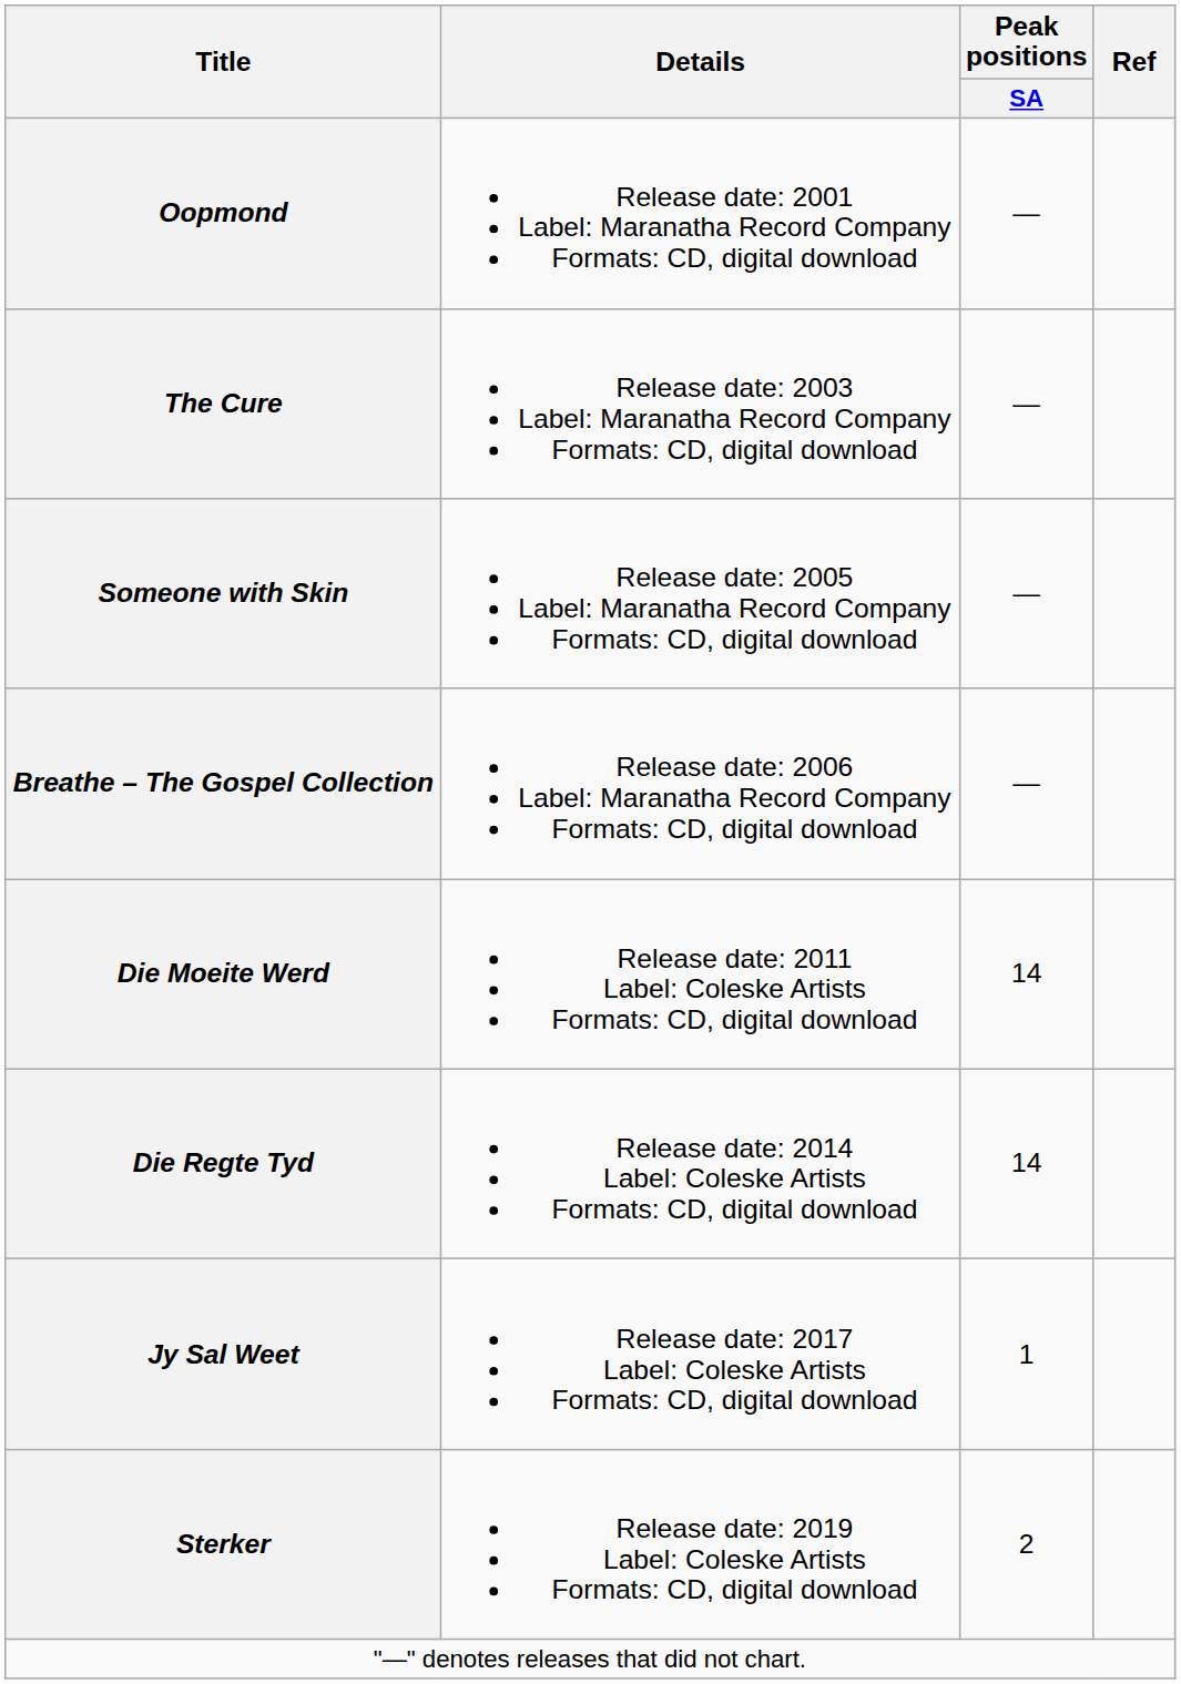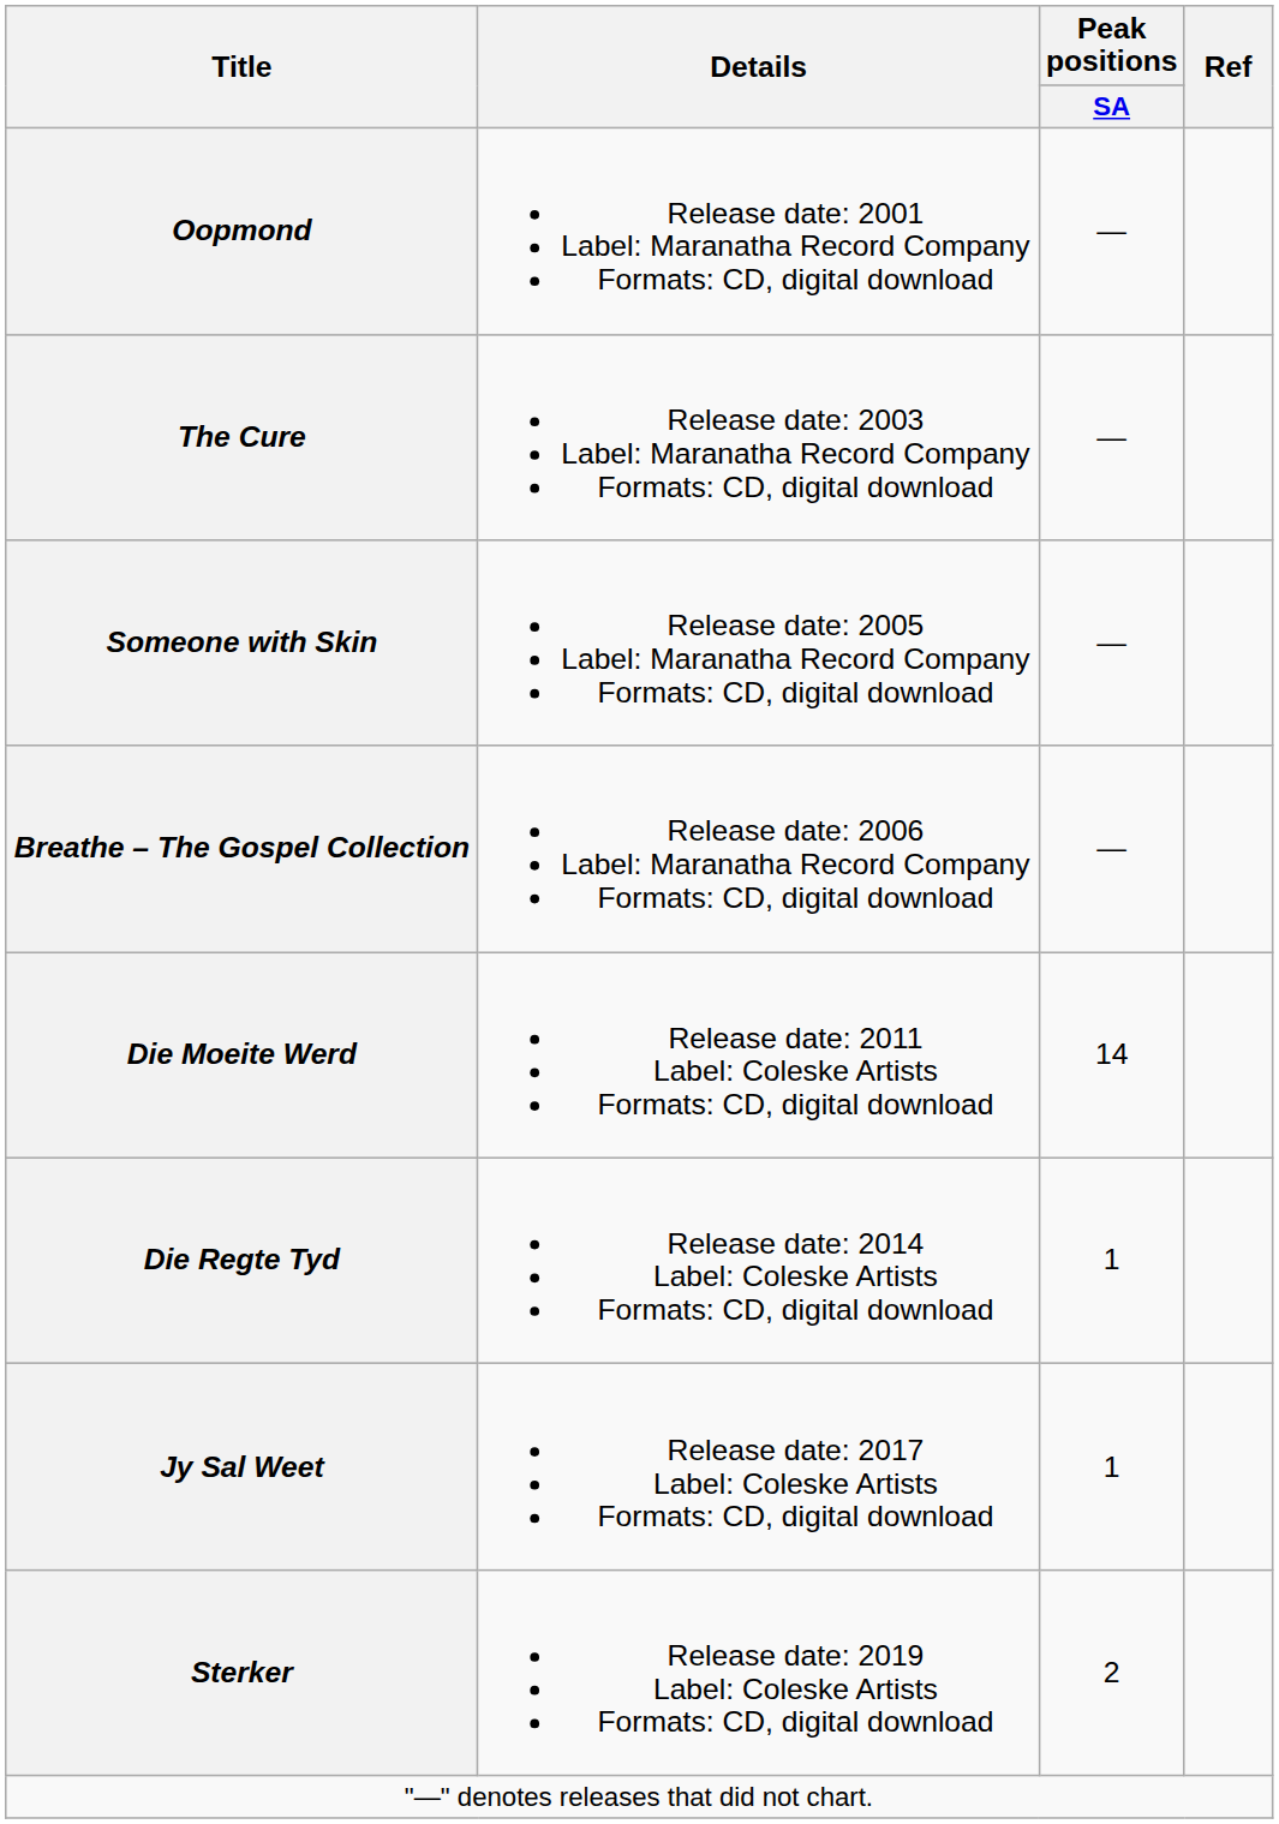Die Regte Tyd | Peak positions / SA: 14 -> 1
